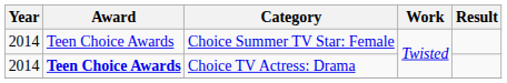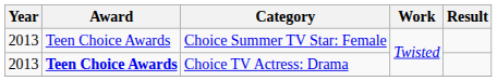Choice Summer TV Star: Female | Year: 2014 -> 2013
Choice TV Actress: Drama | Year: 2014 -> 2013
